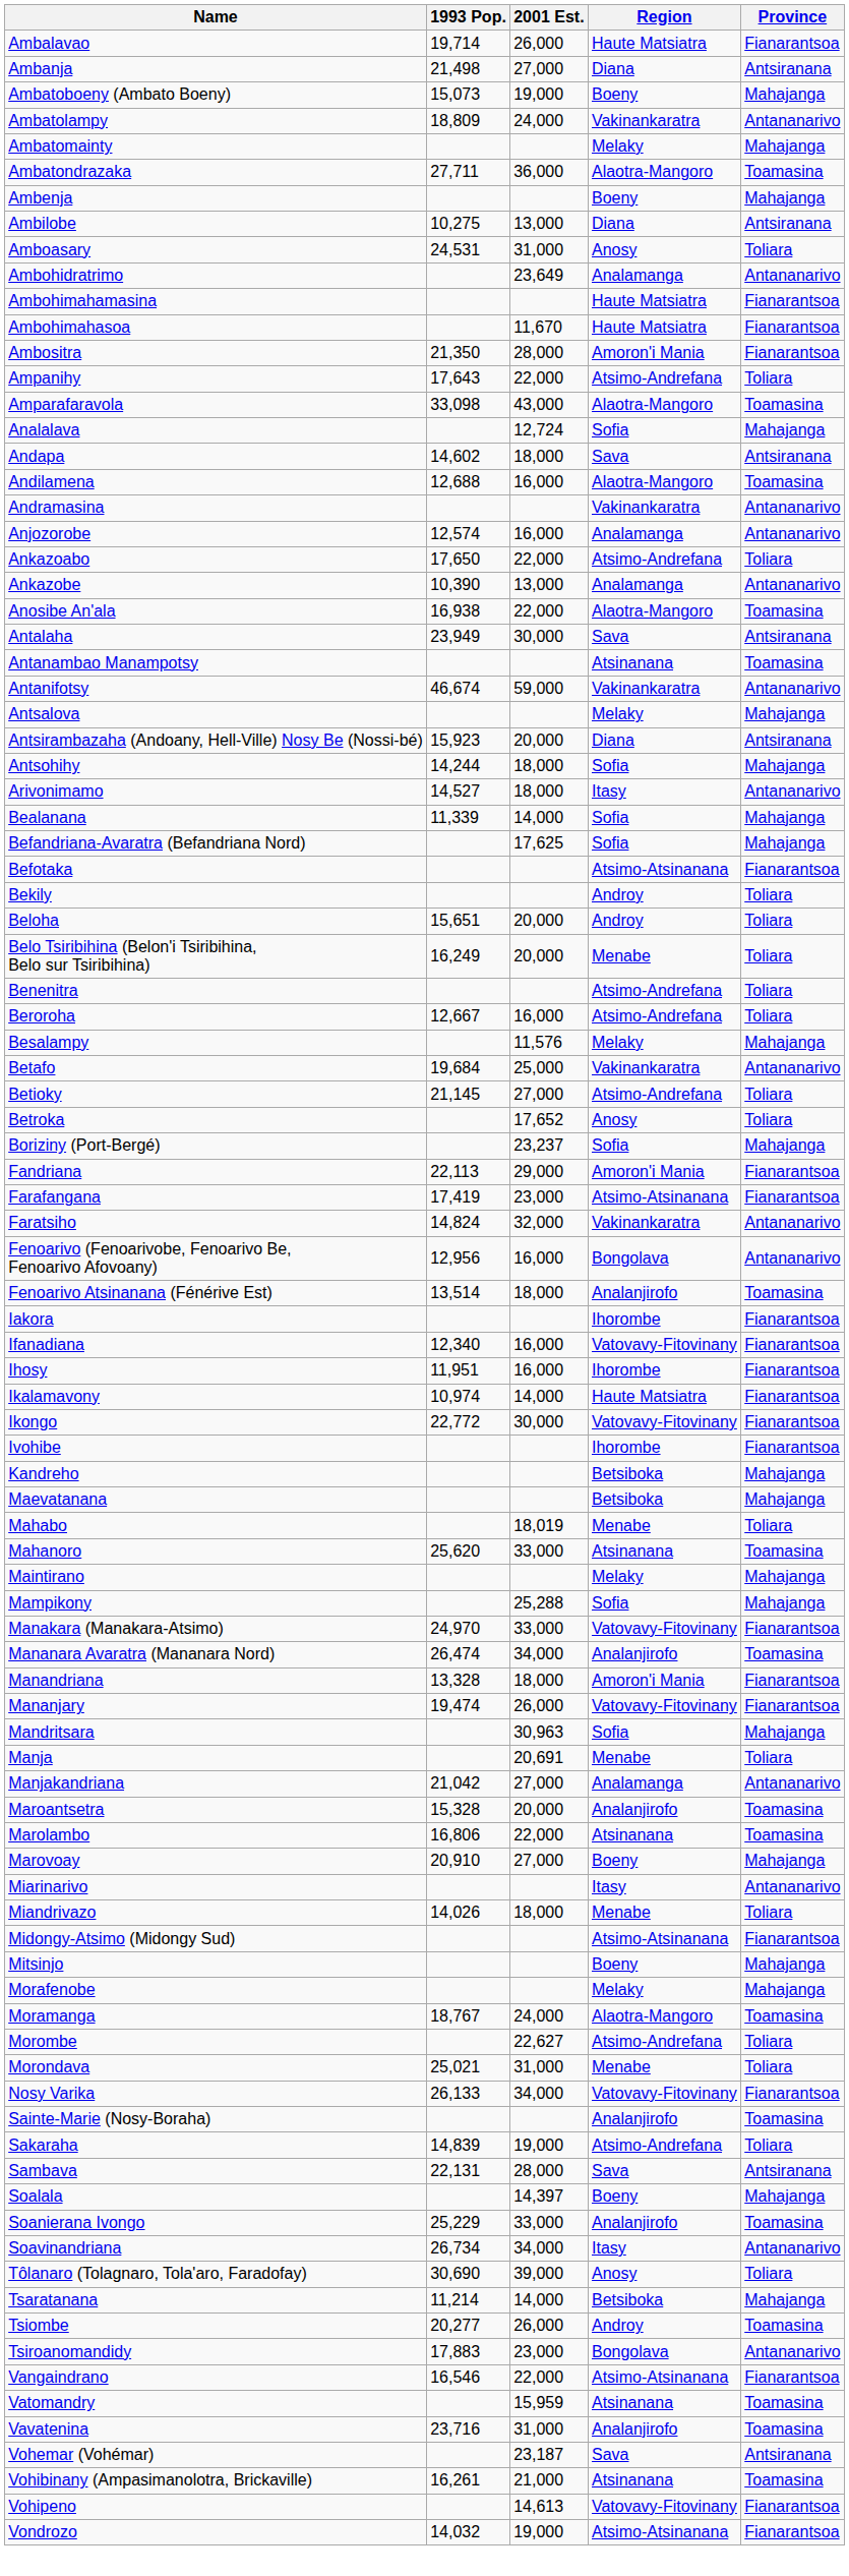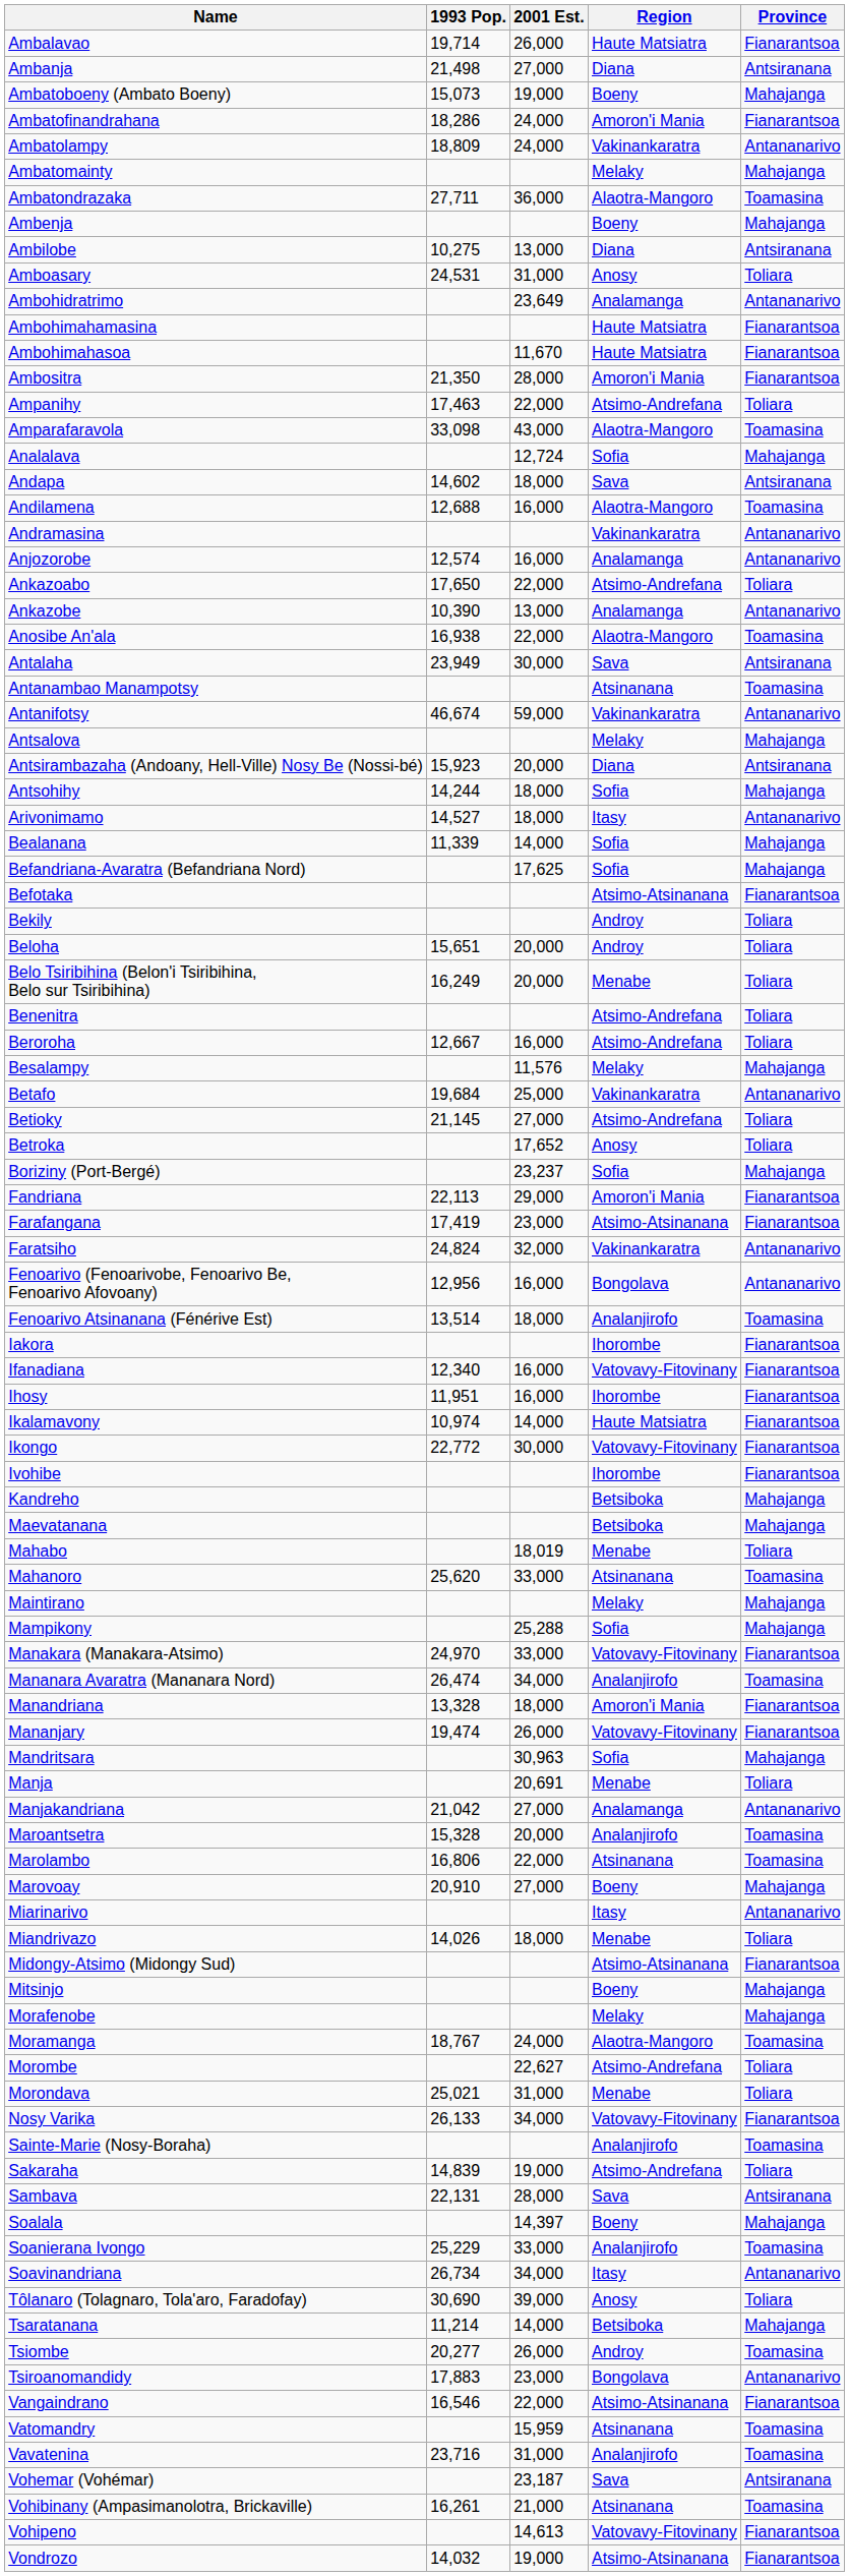+ row: Ambatofinandrahana | 18,286 | 24,000 | Amoron'i Mania | Fianarantsoa
Ampanihy | 1993 Pop.: 17,643 -> 17,463
Faratsiho | 1993 Pop.: 14,824 -> 24,824
